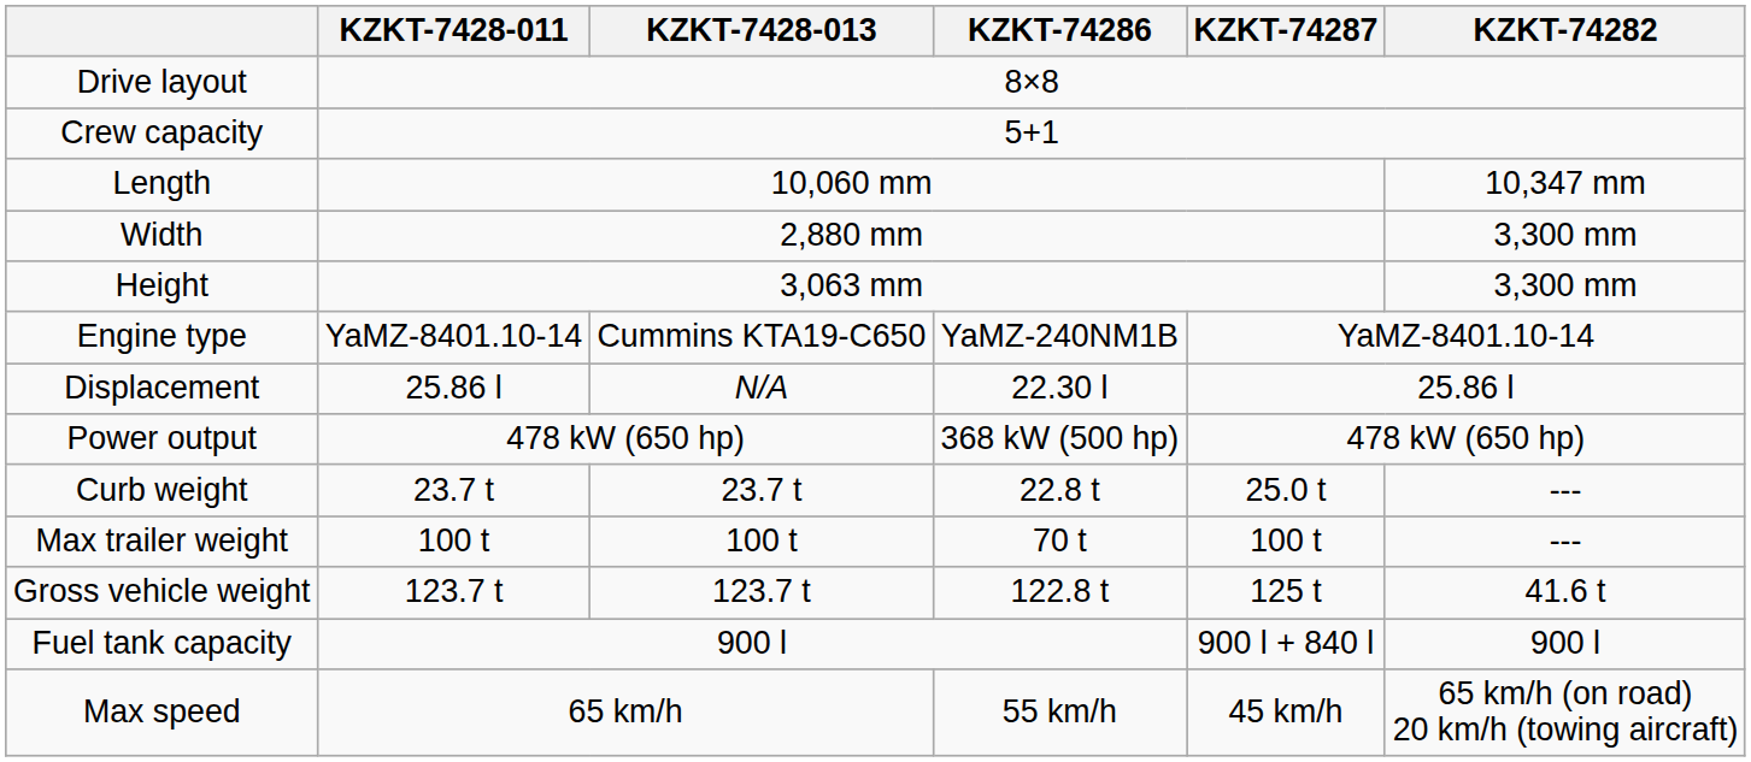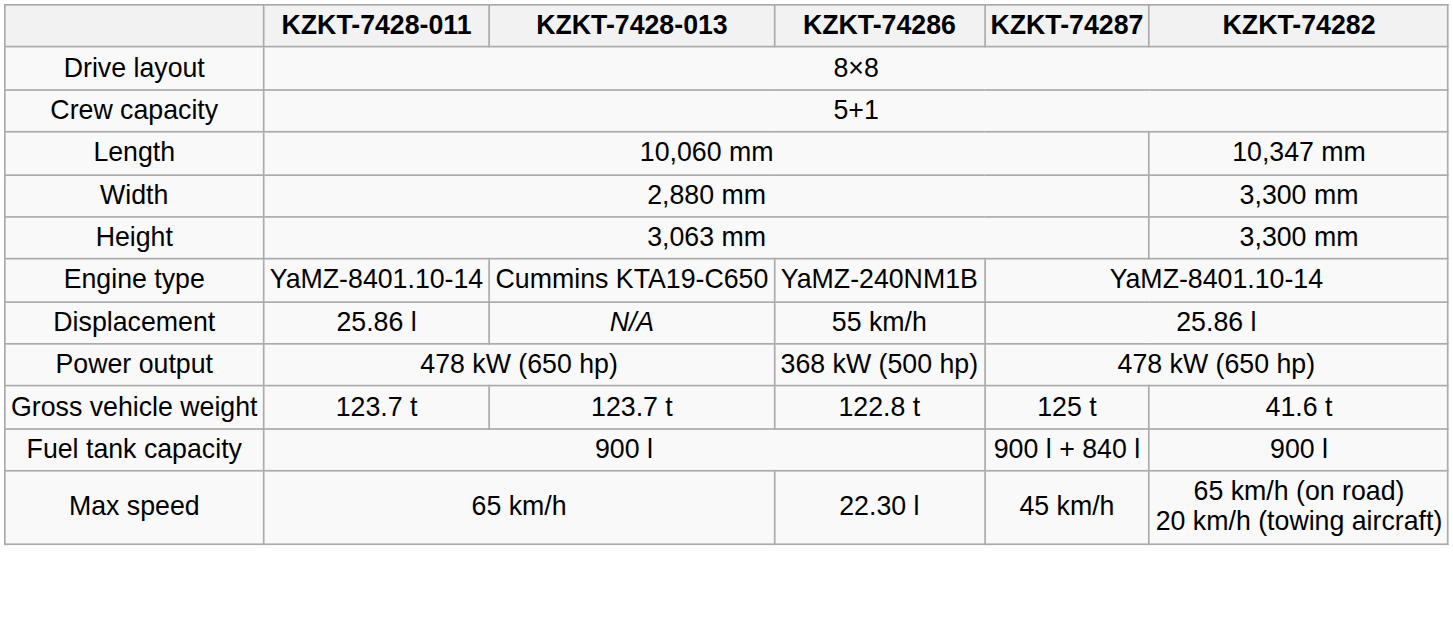Displacement | KZKT-74286: 22.30 l -> 55 km/h
- row: Curb weight | 23.7 t | 23.7 t | 22.8 t | 25.0 t | ---
- row: Max trailer weight | 100 t | 100 t | 70 t | 100 t | ---
Max speed | KZKT-74286: 55 km/h -> 22.30 l
